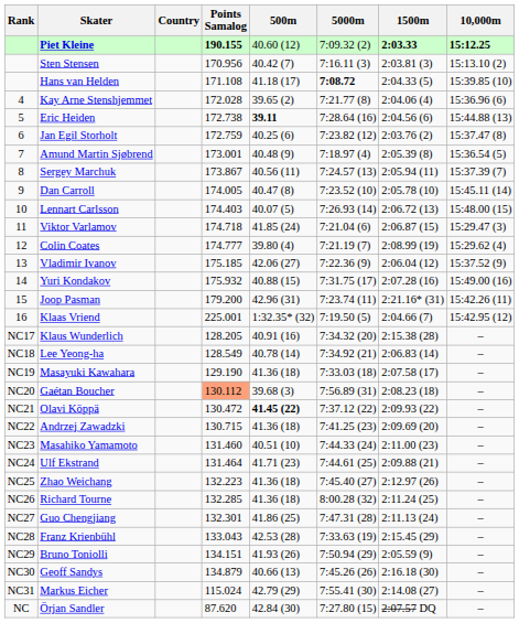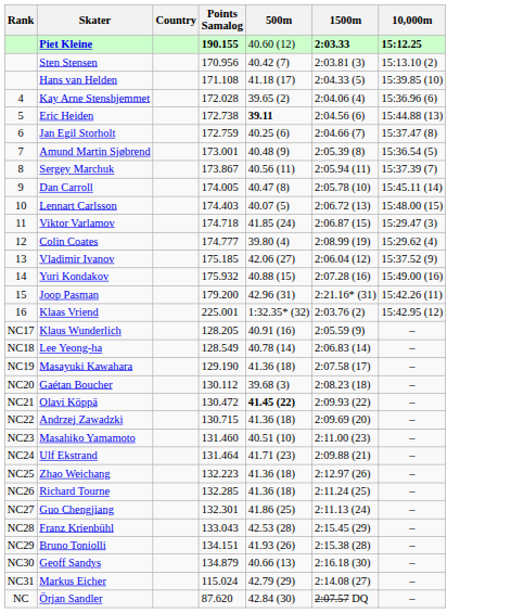- column: 5000m | 7:09.32 (2) | 7:16.11 (3) | 7:08.72 | 7:21.77 (8) | 7:28.64 (16) | 7:23.82 (12) | 7:18.97 (4) | 7:24.57 (13) | 7:23.52 (10) | 7:26.93 (14) | 7:21.04 (6) | 7:21.19 (7) | 7:22.36 (9) | 7:31.75 (17) | 7:23.74 (11) | 7:19.50 (5) | 7:34.32 (20) | 7:34.92 (21) | 7:33.03 (18) | 7:56.89 (31) | 7:37.12 (22) | 7:41.25 (23) | 7:44.33 (24) | 7:44.61 (25) | 7:45.40 (27) | 8:00.28 (32) | 7:47.31 (28) | 7:33.63 (19) | 7:50.94 (29) | 7:45.26 (26) | 7:55.41 (30) | 7:27.80 (15)
Jan Egil Storholt | 1500m: 2:03.76 (2) -> 2:04.66 (7)
Klaas Vriend | 1500m: 2:04.66 (7) -> 2:03.76 (2)
Klaus Wunderlich | 1500m: 2:15.38 (28) -> 2:05.59 (9)
Gaétan Boucher | Points Samalog: lightsalmon background -> no background
Bruno Toniolli | 1500m: 2:05.59 (9) -> 2:15.38 (28)
